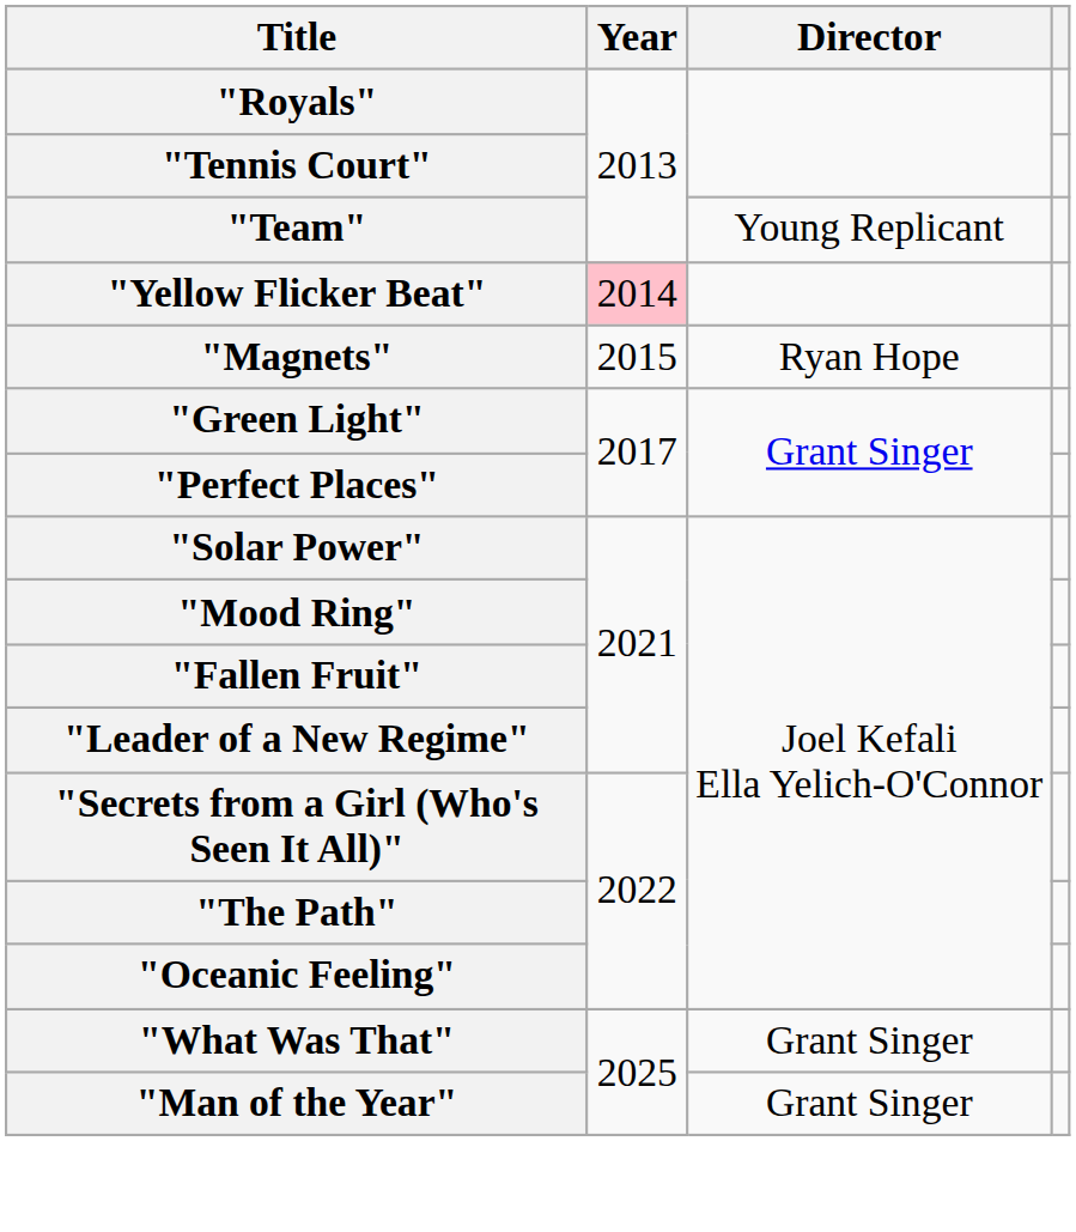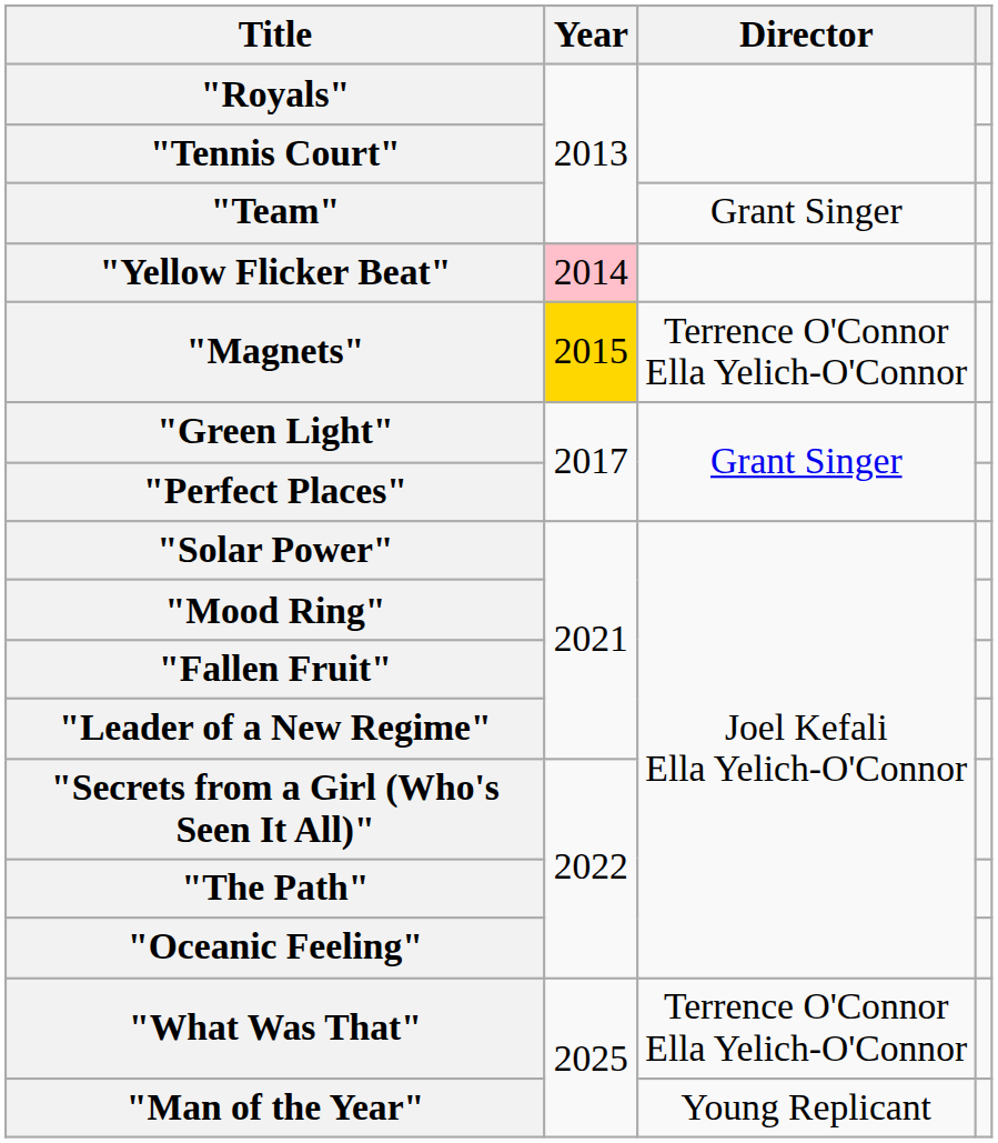"Team" | Director: Young Replicant -> Grant Singer
"Magnets" | Year: no background -> gold background
"Magnets" | Director: Ryan Hope -> Terrence O'Connor Ella Yelich-O'Connor
"What Was That" | Director: Grant Singer -> Terrence O'Connor Ella Yelich-O'Connor
"Man of the Year" | Director: Grant Singer -> Young Replicant
